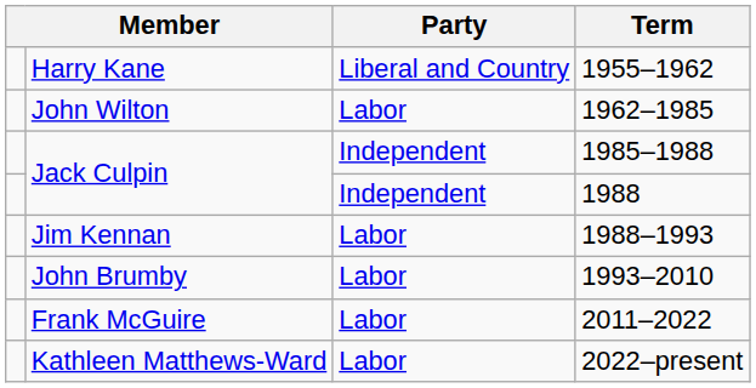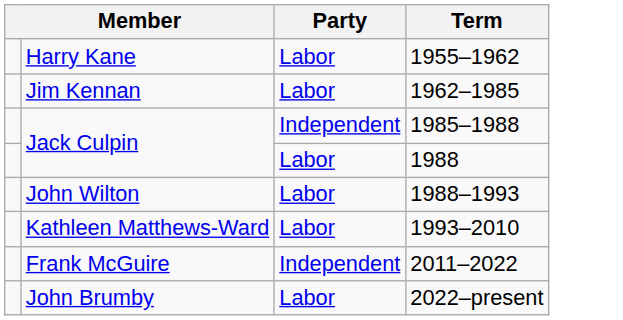1955–1962 | Party: Liberal and Country -> Labor
1962–1985 | column 2: John Wilton -> Jim Kennan
1988 | Party: Independent -> Labor
1988–1993 | column 2: Jim Kennan -> John Wilton
1993–2010 | column 2: John Brumby -> Kathleen Matthews-Ward
2011–2022 | Party: Labor -> Independent
2022–present | column 2: Kathleen Matthews-Ward -> John Brumby
